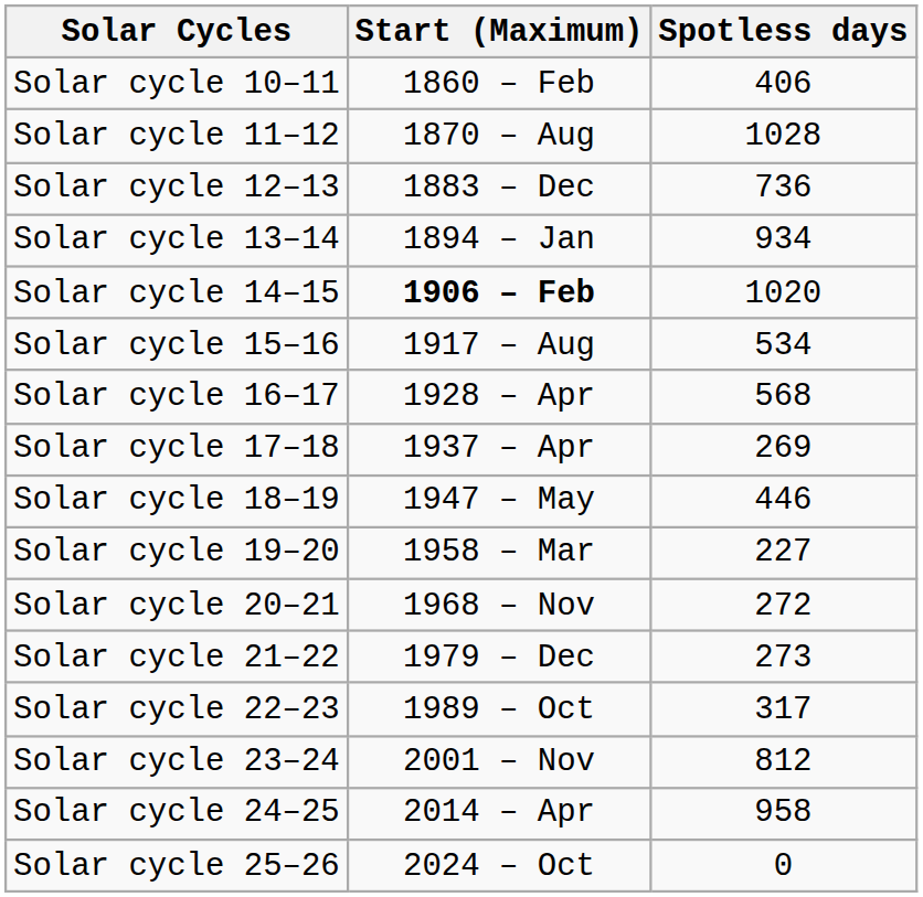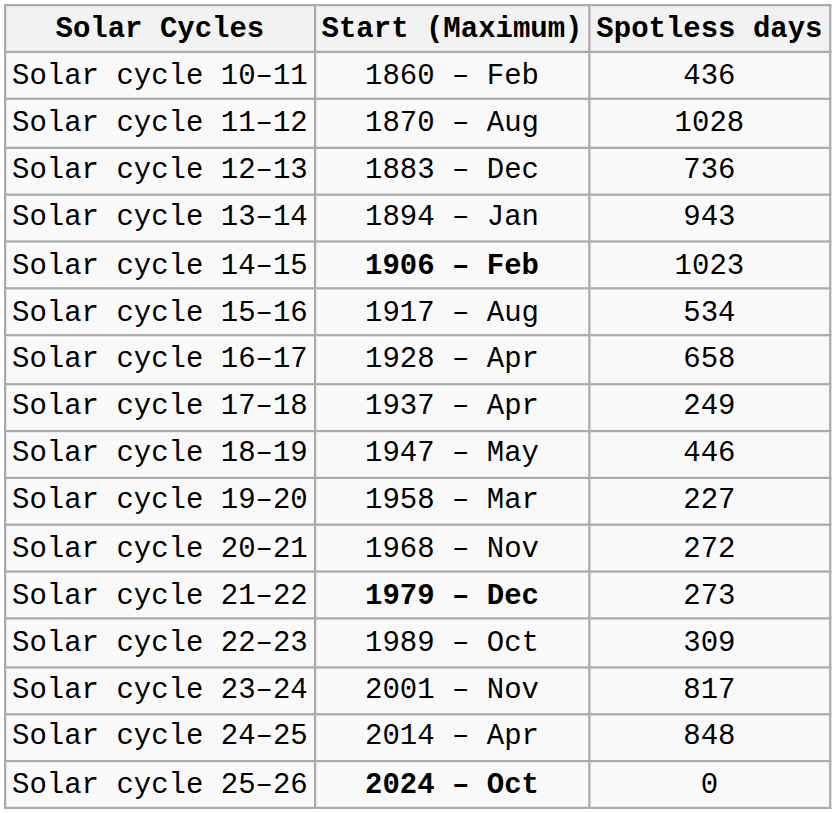Solar cycle 10–11 | Spotless days: 406 -> 436
Solar cycle 13–14 | Spotless days: 934 -> 943
Solar cycle 14–15 | Spotless days: 1020 -> 1023
Solar cycle 16–17 | Spotless days: 568 -> 658
Solar cycle 17–18 | Spotless days: 269 -> 249
Solar cycle 21–22 | Start (Maximum): normal -> bold
Solar cycle 22–23 | Spotless days: 317 -> 309
Solar cycle 23–24 | Spotless days: 812 -> 817
Solar cycle 24–25 | Spotless days: 958 -> 848
Solar cycle 25–26 | Start (Maximum): normal -> bold
